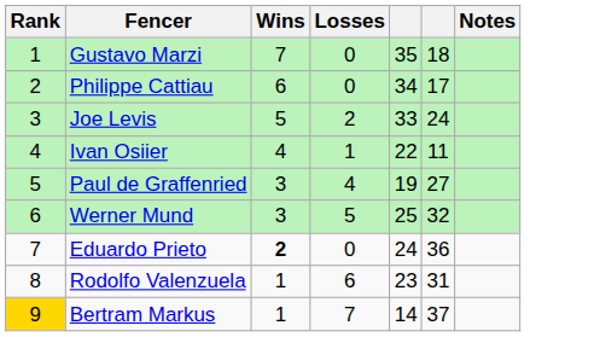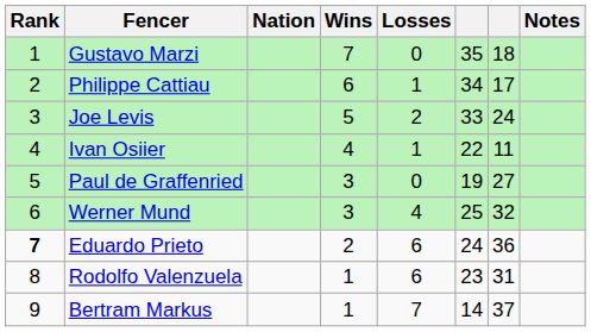+ column: Nation
Philippe Cattiau | Losses: 0 -> 1
Paul de Graffenried | Losses: 4 -> 0
Werner Mund | Losses: 5 -> 4
Eduardo Prieto | Rank: normal -> bold
Eduardo Prieto | Wins: bold -> normal
Eduardo Prieto | Losses: 0 -> 6
Bertram Markus | Rank: gold background -> no background
